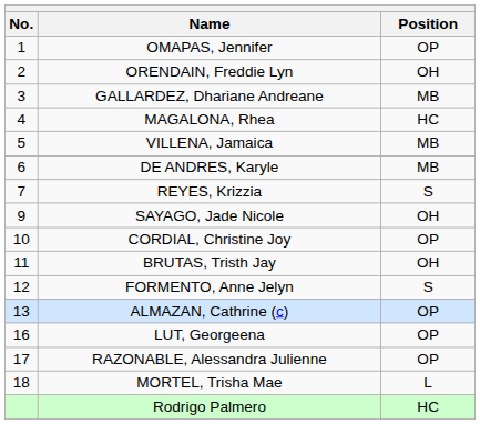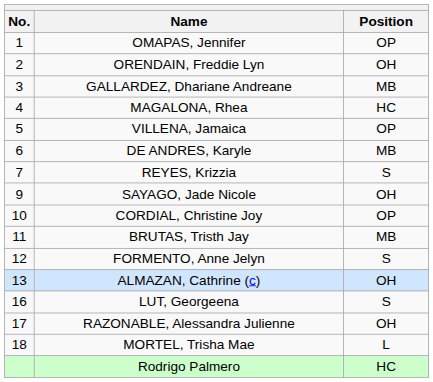VILLENA, Jamaica | Position: MB -> OP
BRUTAS, Tristh Jay | Position: OH -> MB
ALMAZAN, Cathrine (c) | Position: OP -> OH
LUT, Georgeena | Position: OP -> S
RAZONABLE, Alessandra Julienne | Position: OP -> OH
